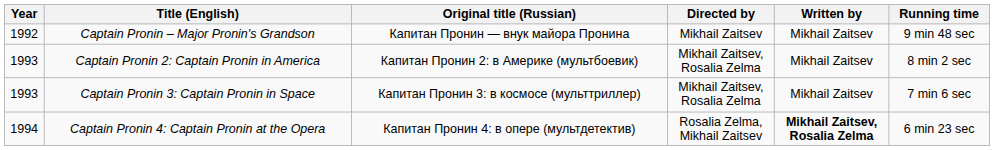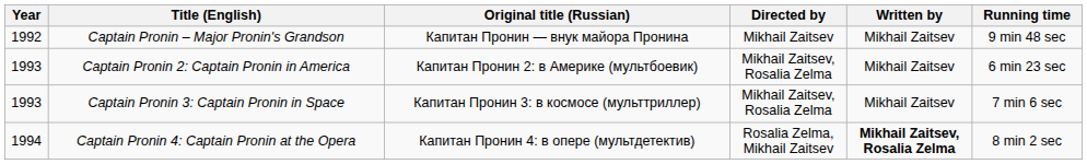Captain Pronin 2: Captain Pronin in America | Running time: 8 min 2 sec -> 6 min 23 sec
Captain Pronin 4: Captain Pronin at the Opera | Running time: 6 min 23 sec -> 8 min 2 sec
